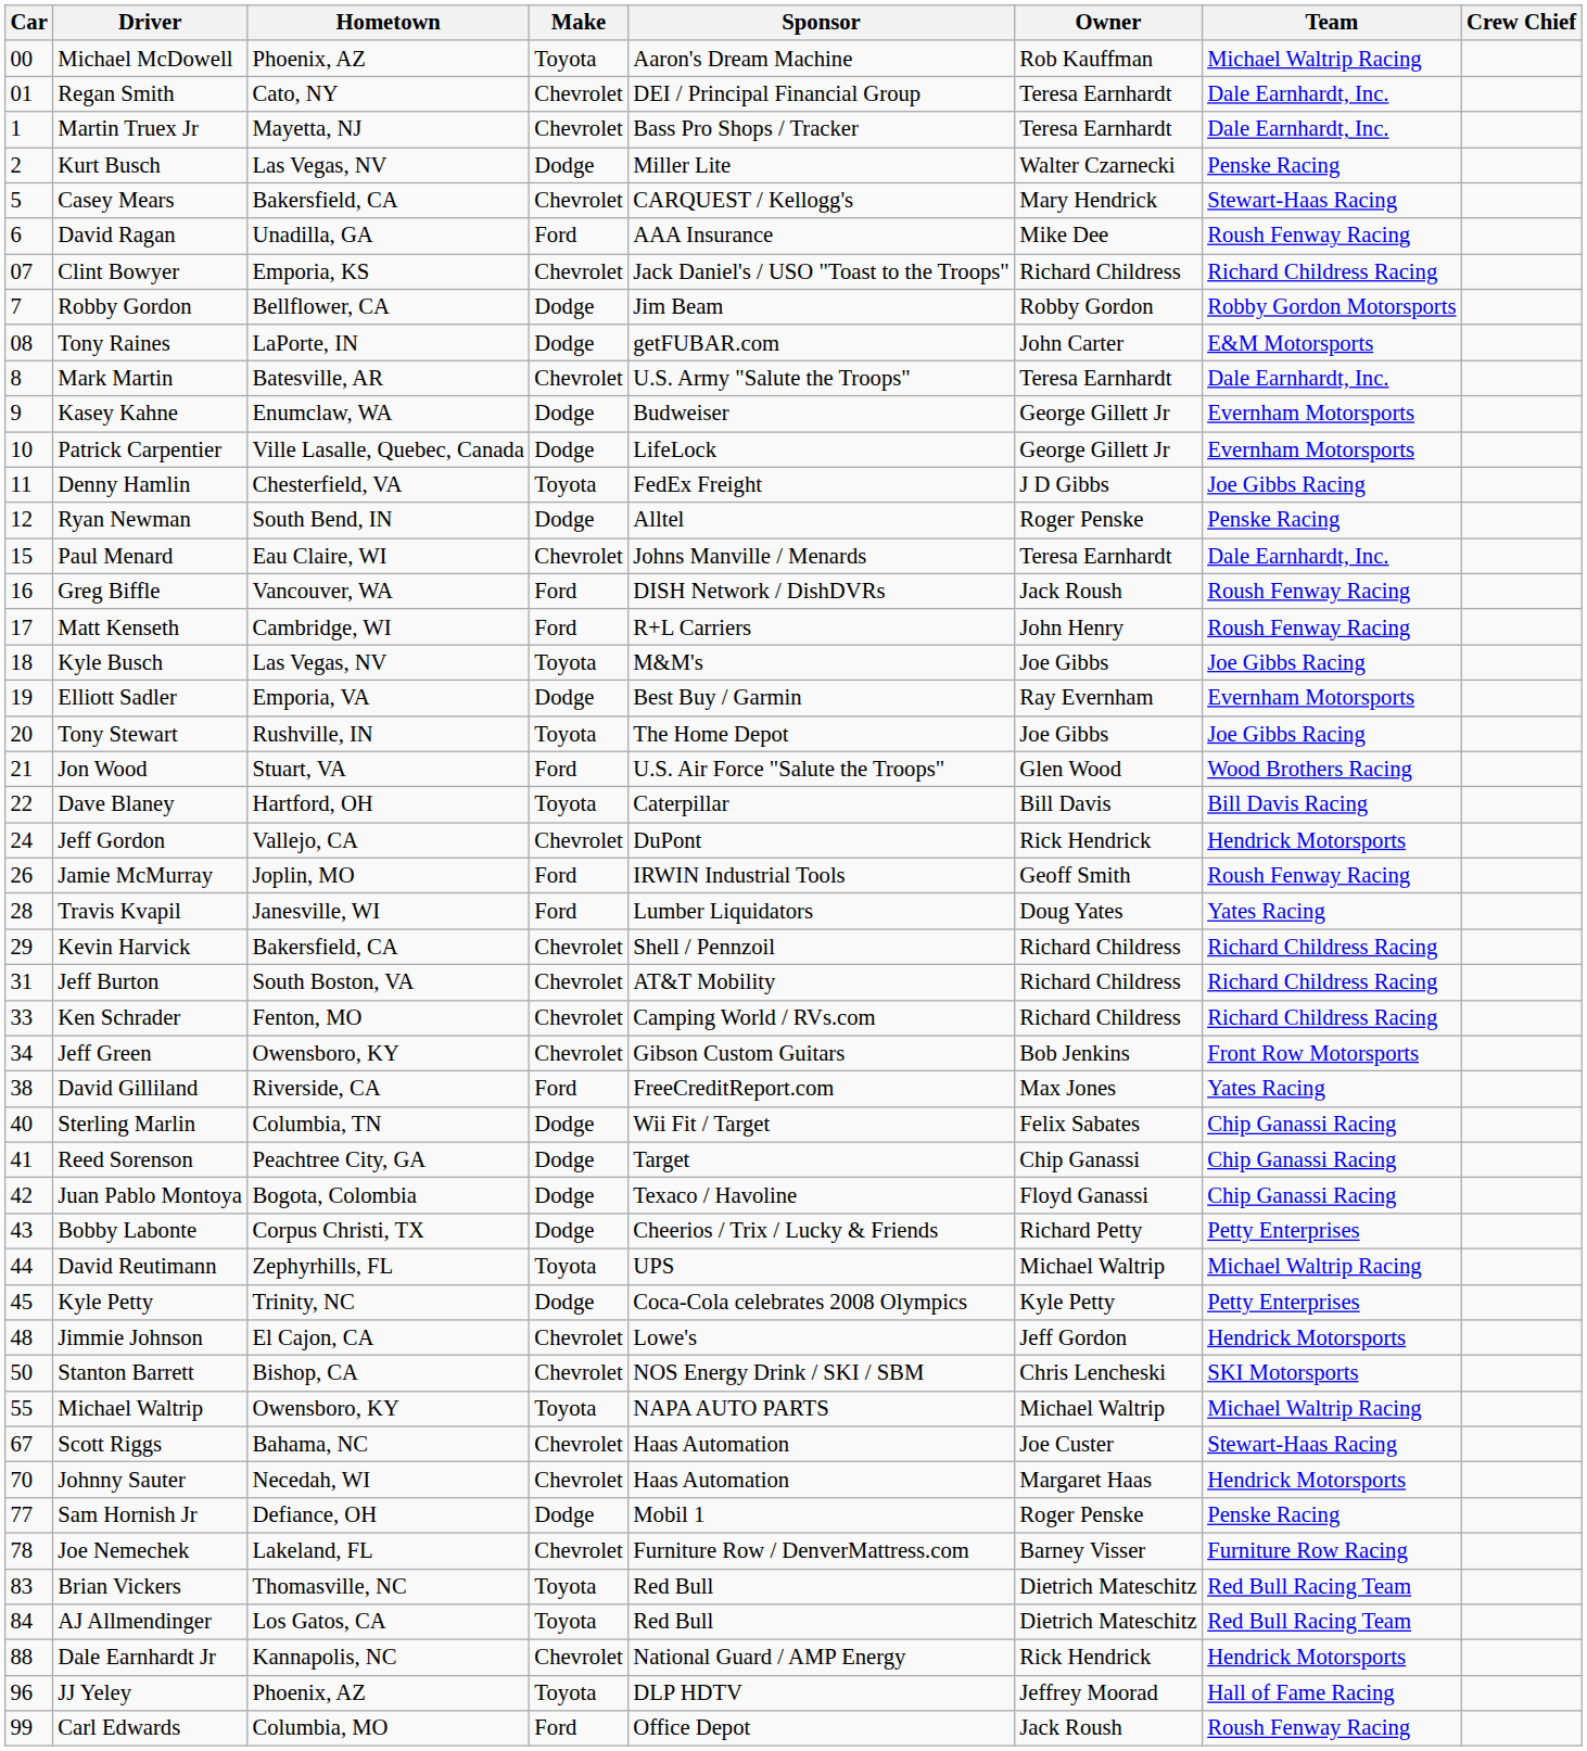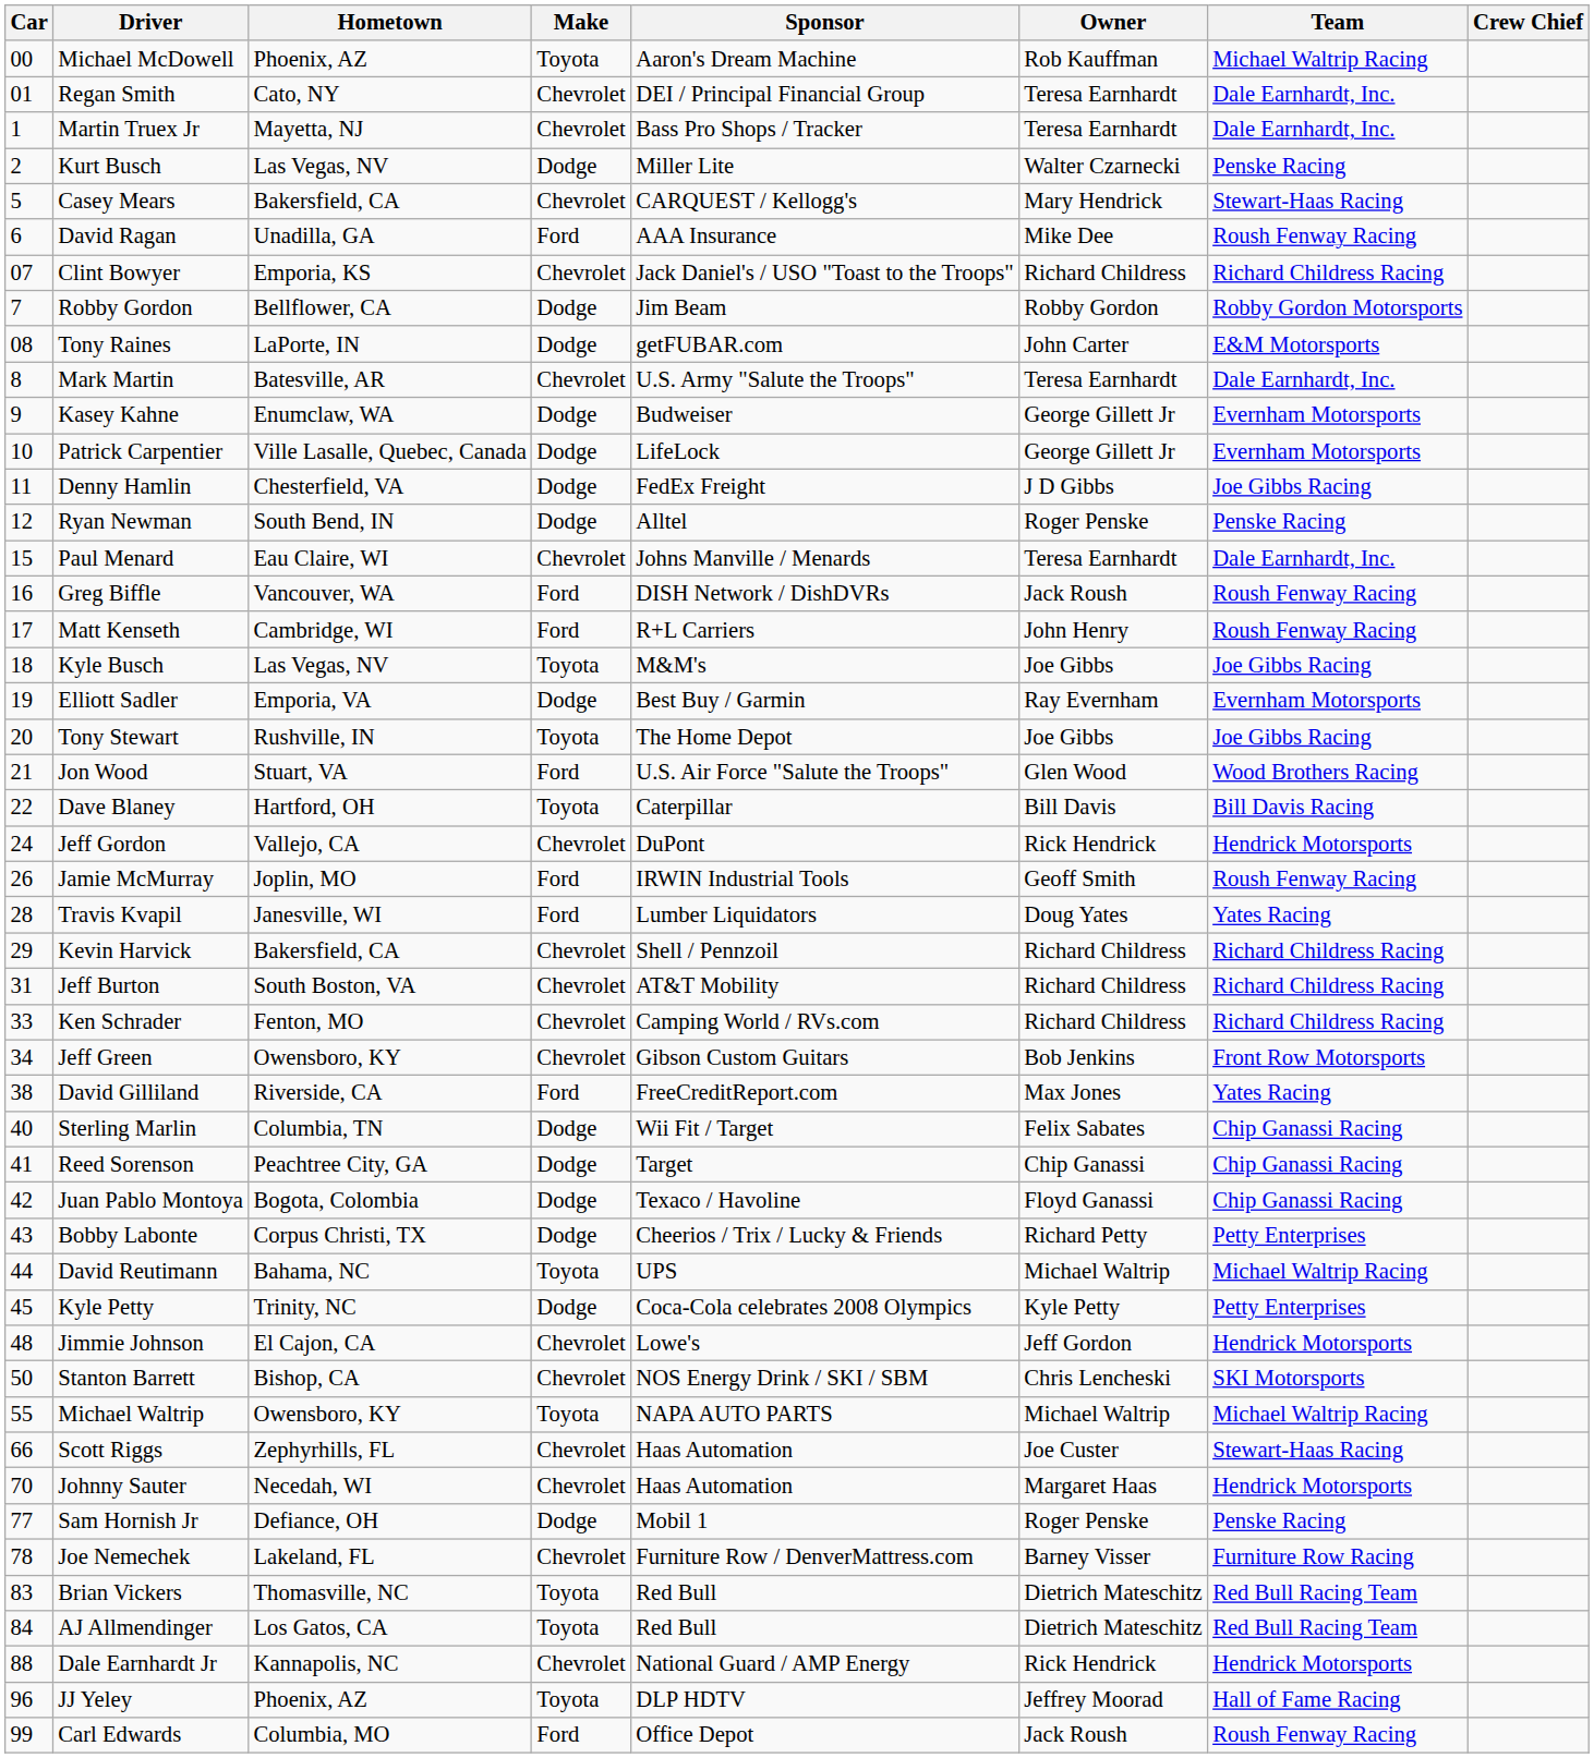Denny Hamlin | Make: Toyota -> Dodge
David Reutimann | Hometown: Zephyrhills, FL -> Bahama, NC
Scott Riggs | Car: 67 -> 66
Scott Riggs | Hometown: Bahama, NC -> Zephyrhills, FL
